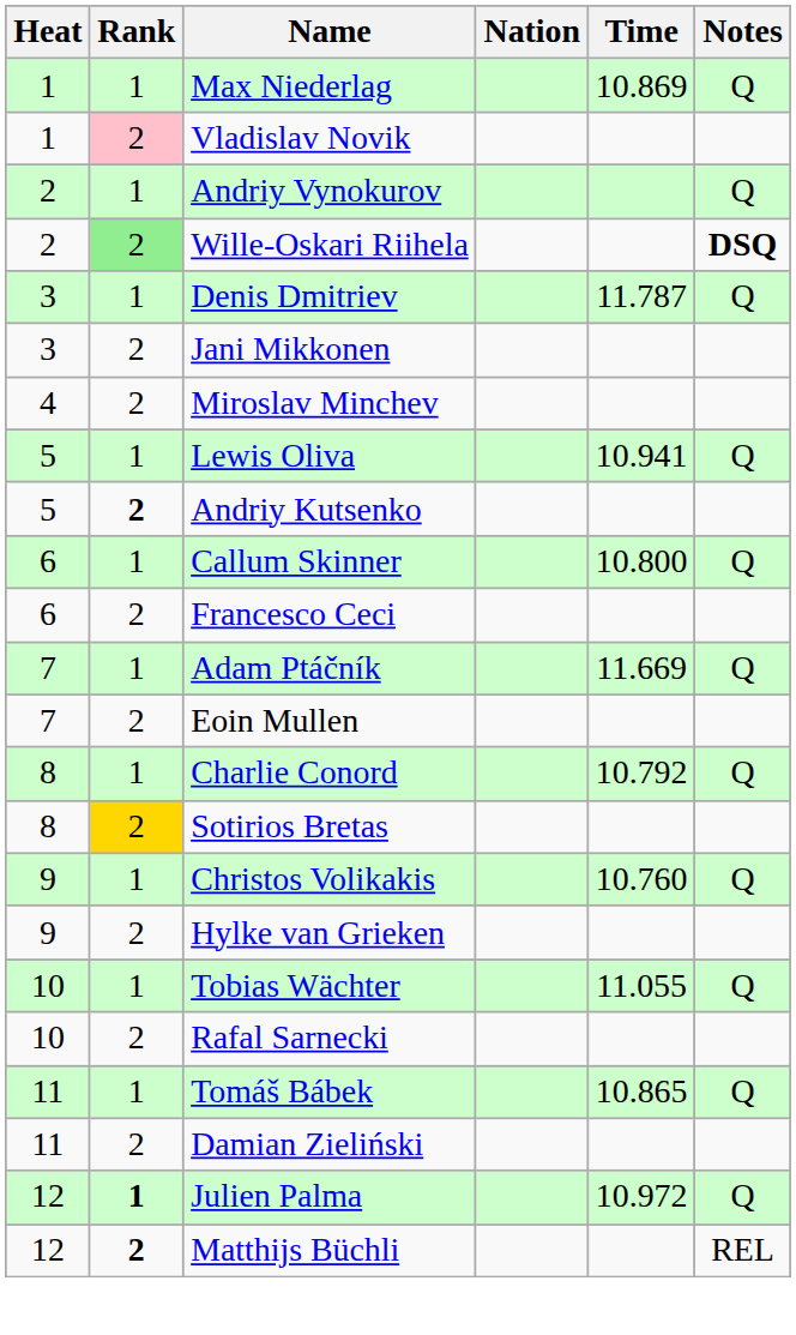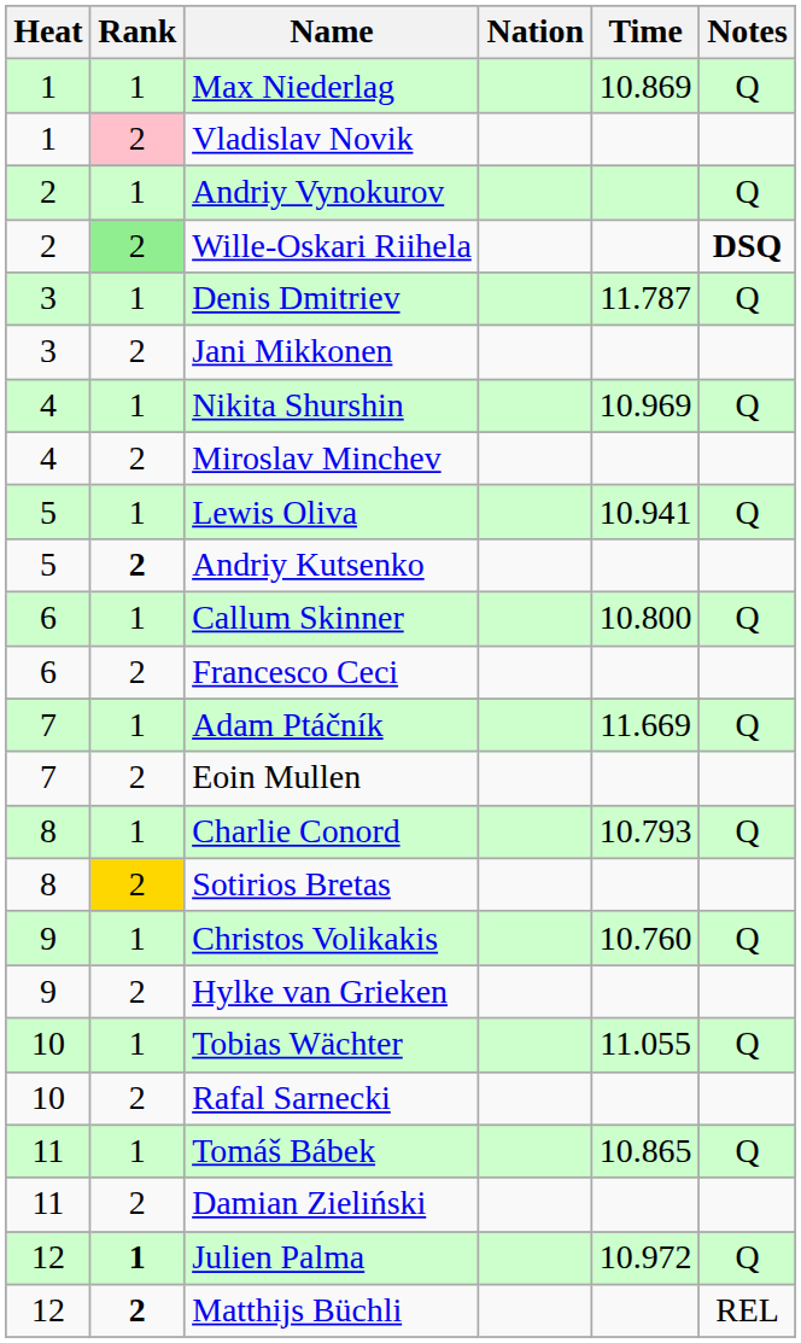+ row: 4 | 1 | Nikita Shurshin | 10.969 | Q
Charlie Conord | Time: 10.792 -> 10.793
